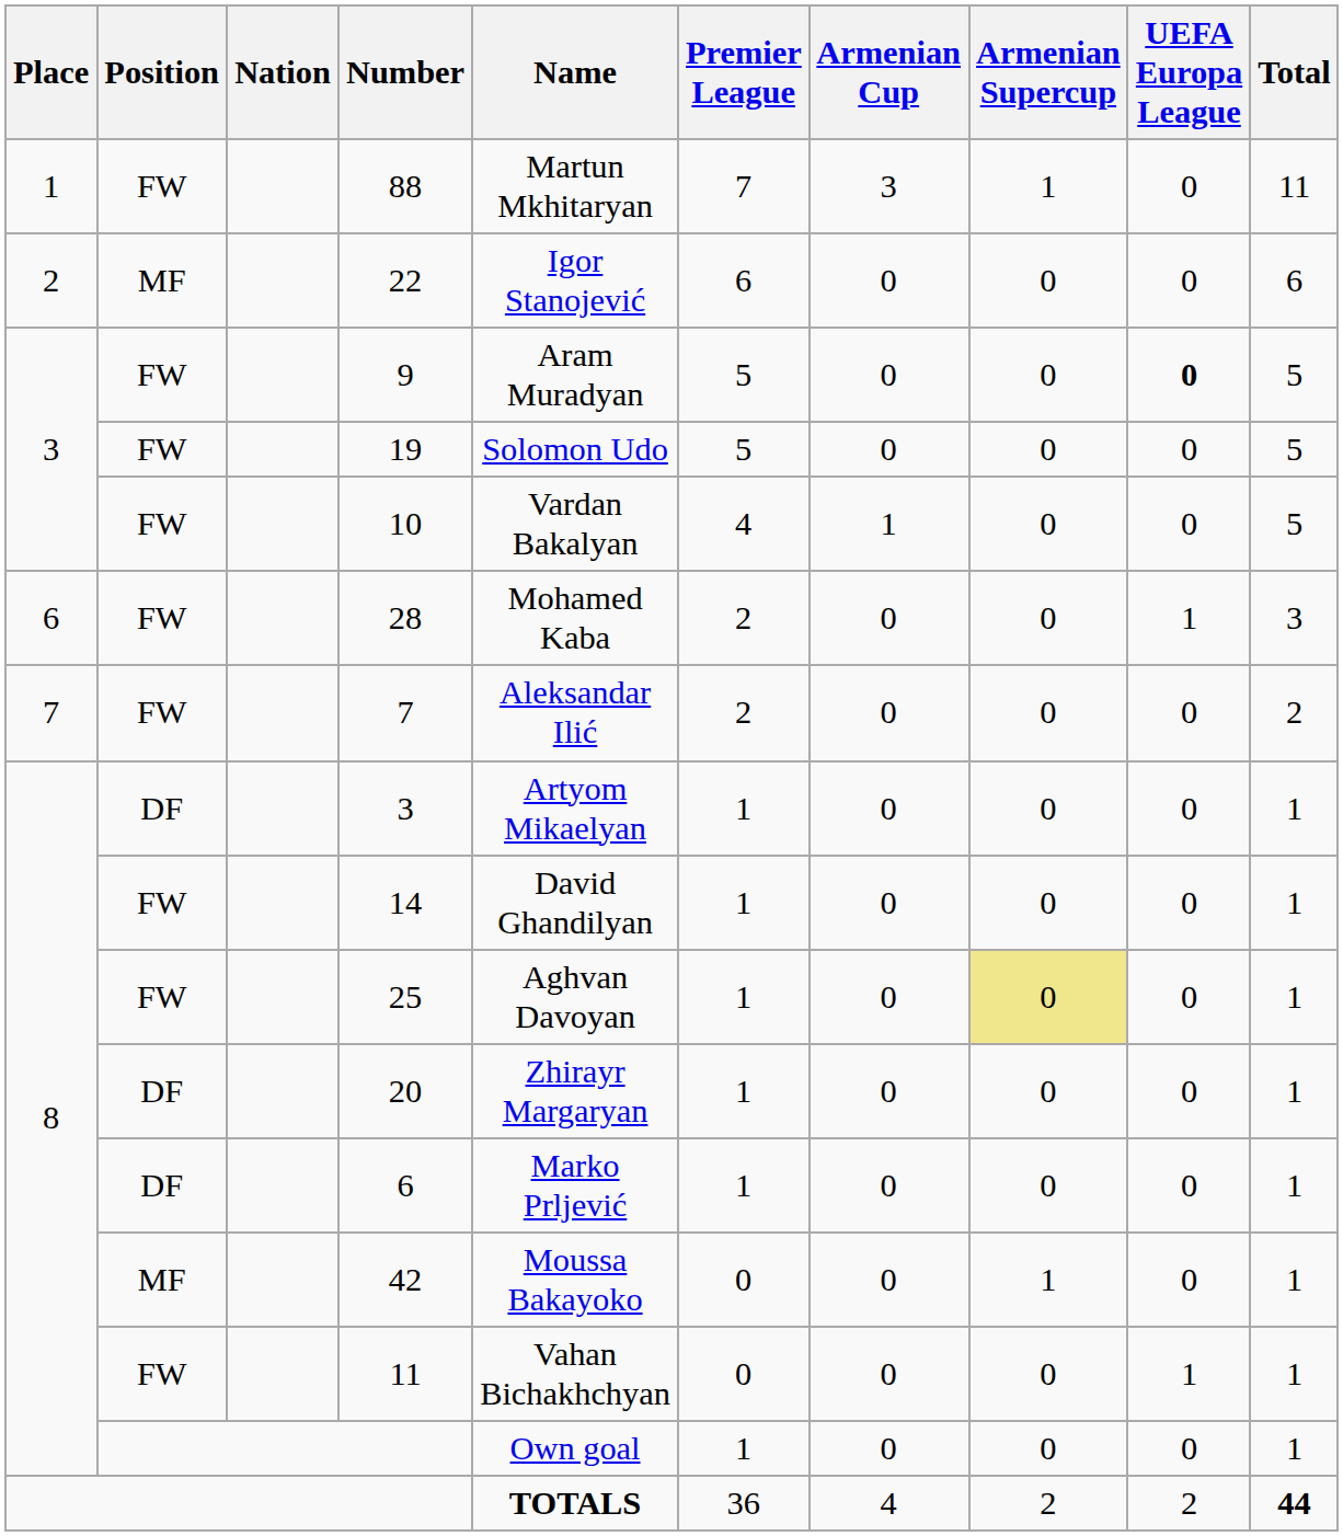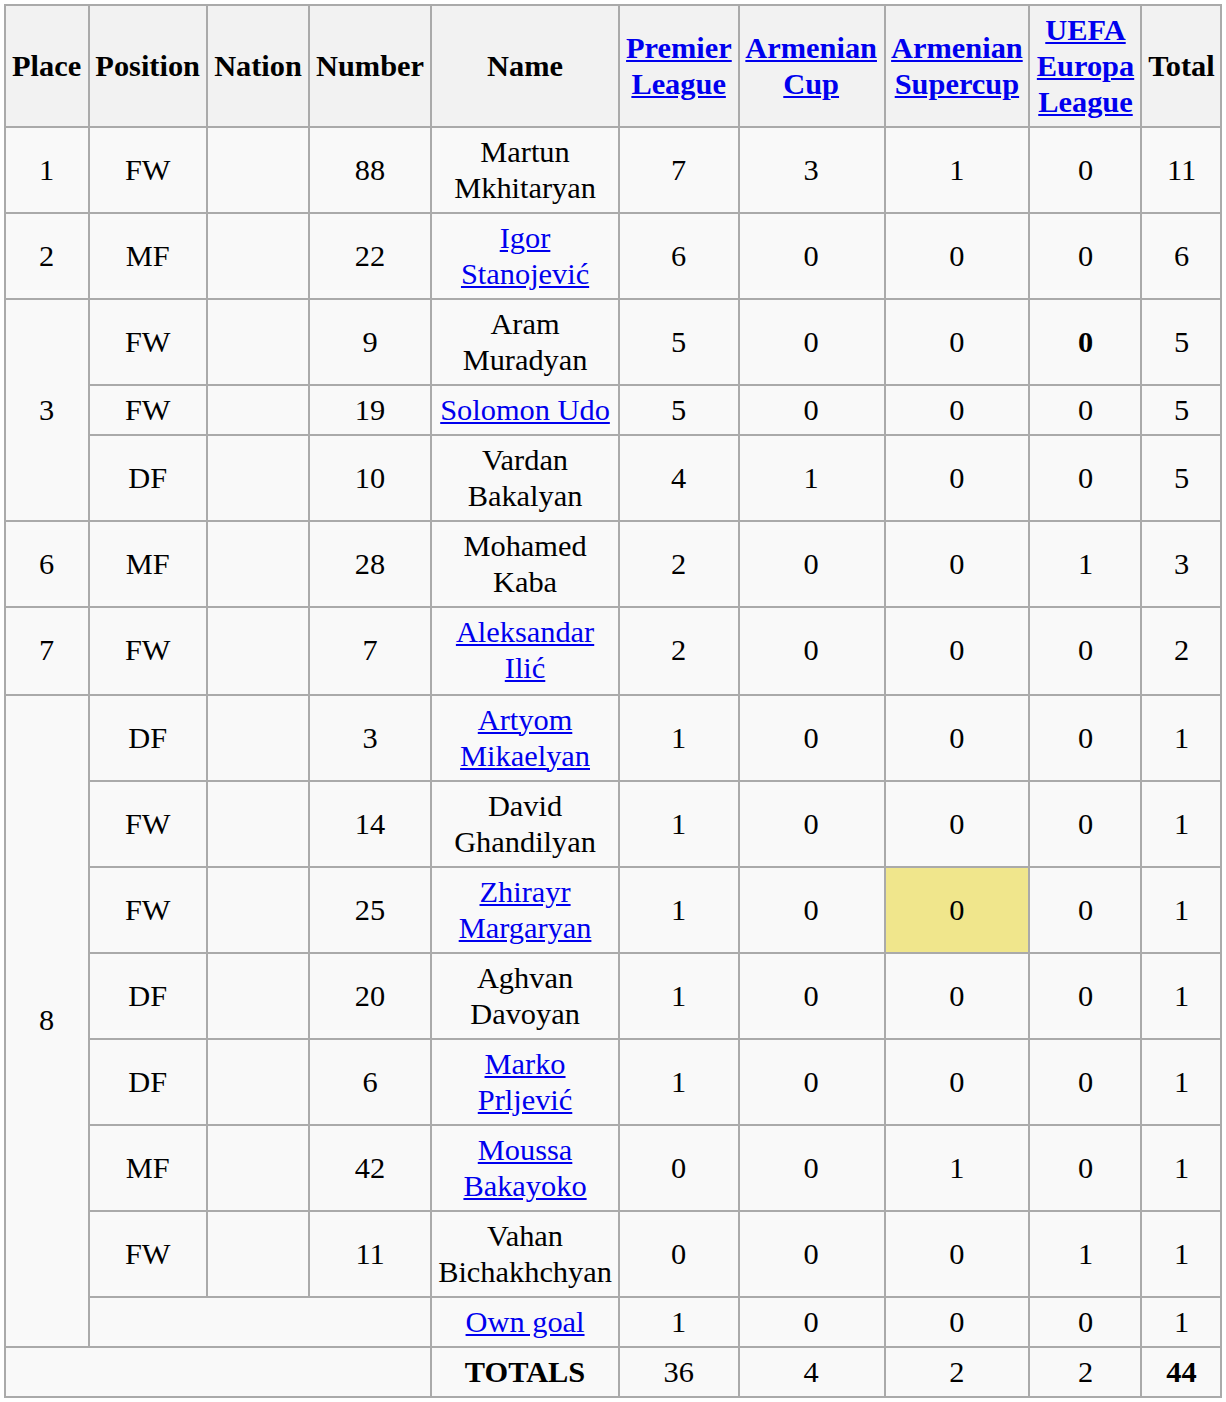10 | Position: FW -> DF
28 | Position: FW -> MF
25 | Name: Aghvan Davoyan -> Zhirayr Margaryan
20 | Name: Zhirayr Margaryan -> Aghvan Davoyan
